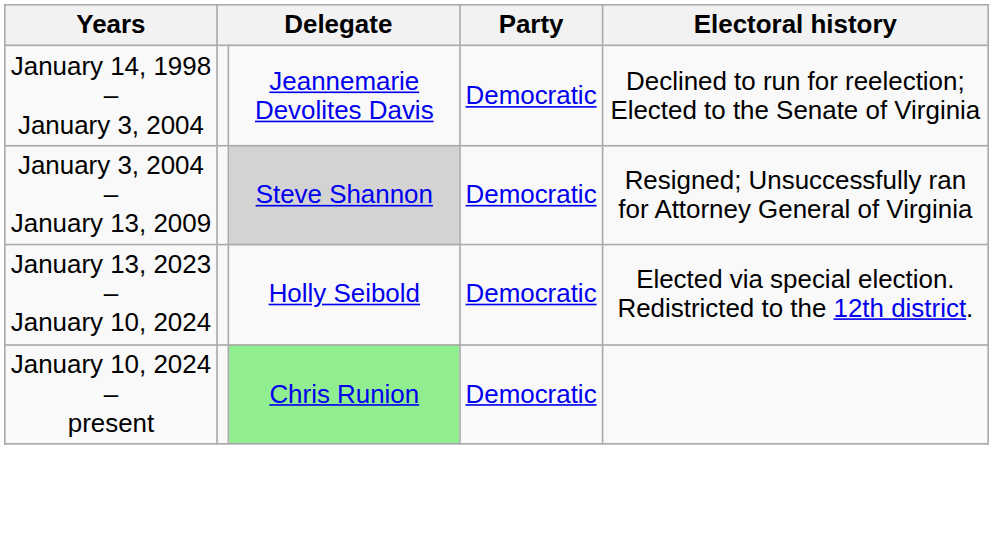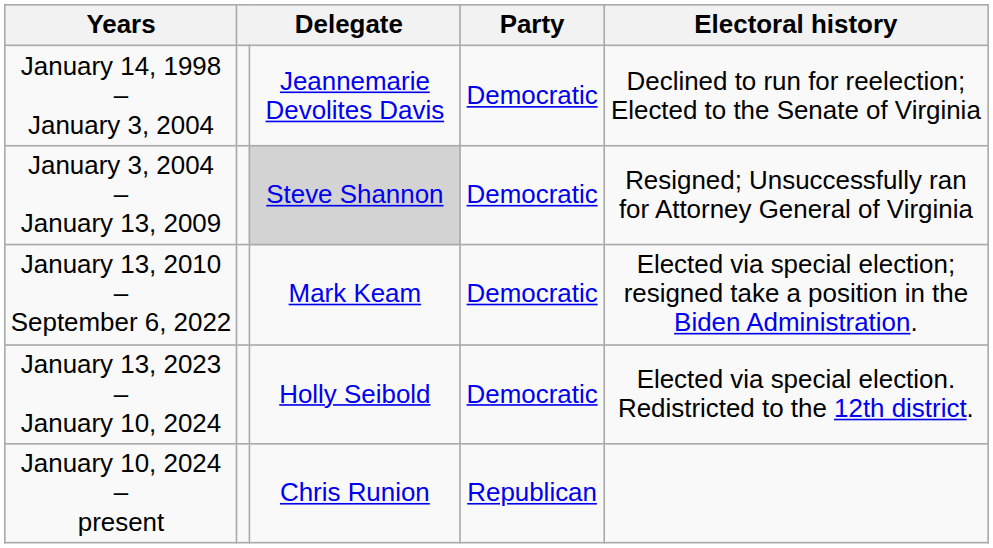+ row: January 13, 2010 – September 6, 2022 | Mark Keam | Democratic | Elected via special election; resigned take a position in the Biden Administration.
January 10, 2024 – present | column 3: lightgreen background -> no background
January 10, 2024 – present | Party: Democratic -> Republican
